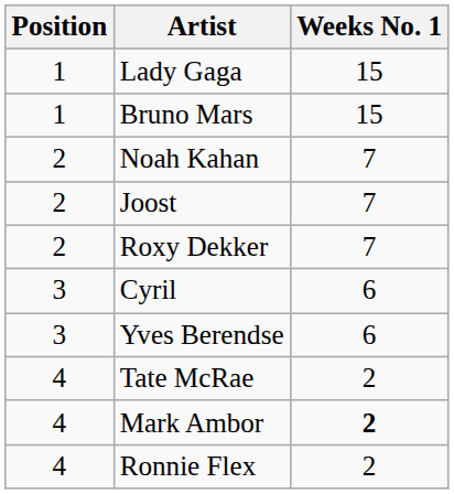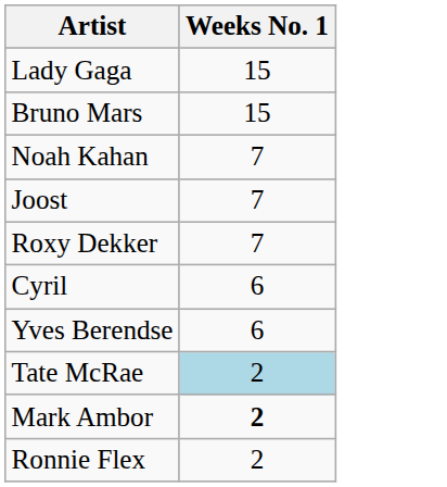- column: Position | 1 | 1 | 2 | 2 | 2 | 3 | 3 | 4 | 4 | 4
Tate McRae | Weeks No. 1: no background -> lightblue background
